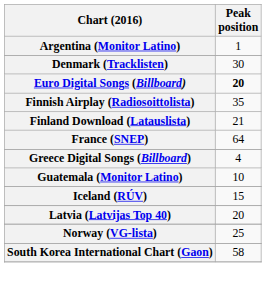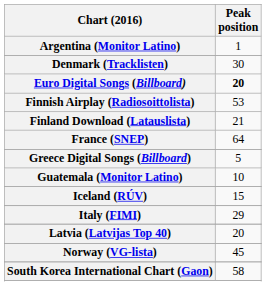Finnish Airplay (Radiosoittolista) | Peak position: 35 -> 53
Greece Digital Songs (Billboard) | Peak position: 4 -> 5
+ row: Italy (FIMI) | 29
Norway (VG-lista) | Peak position: 25 -> 45
